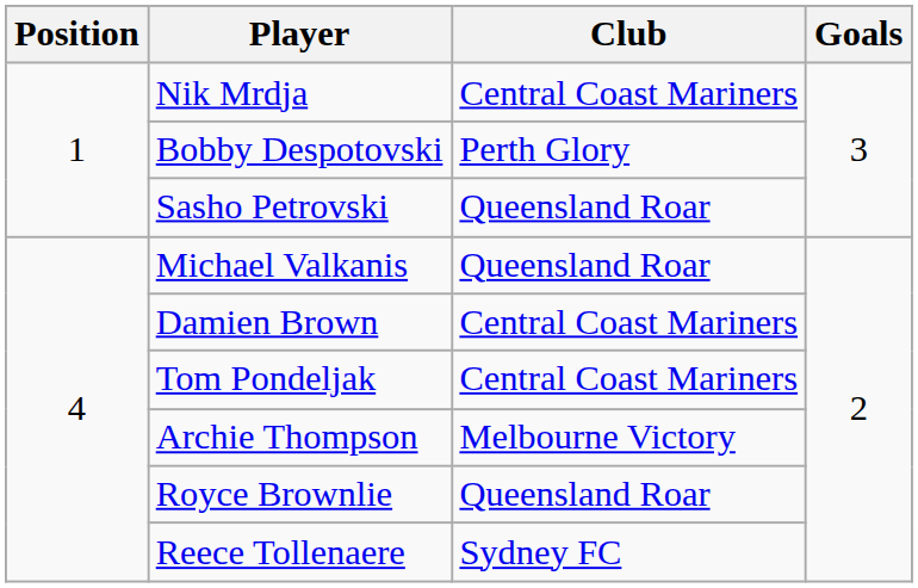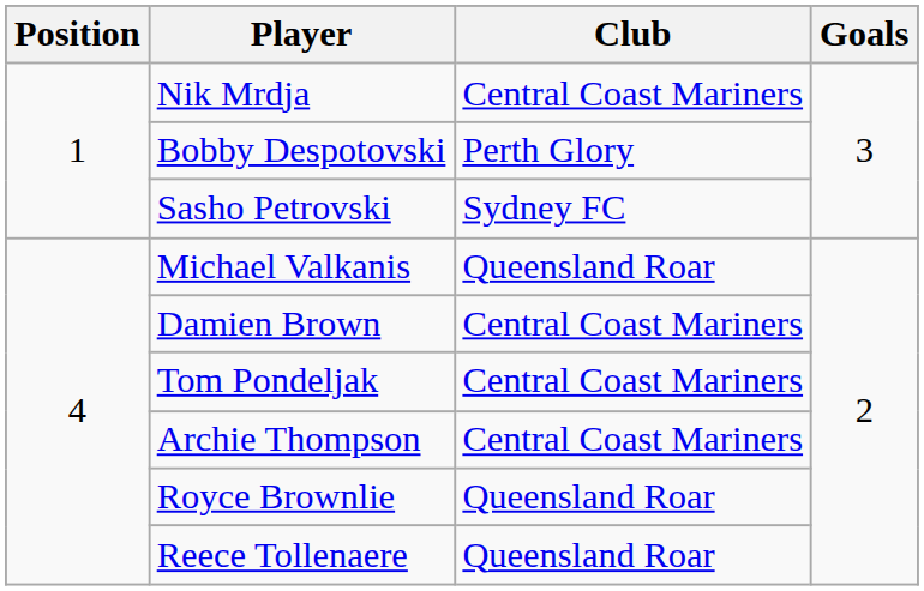Sasho Petrovski | Club: Queensland Roar -> Sydney FC
Archie Thompson | Club: Melbourne Victory -> Central Coast Mariners
Reece Tollenaere | Club: Sydney FC -> Queensland Roar
